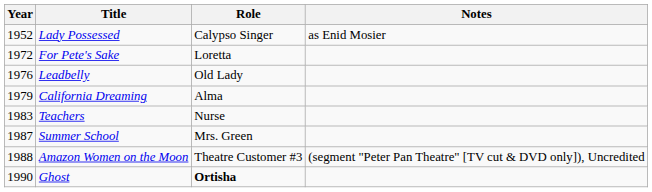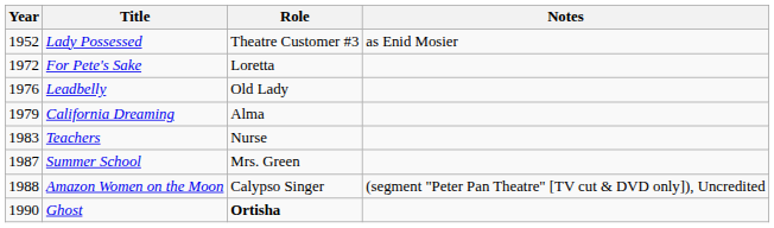Lady Possessed | Role: Calypso Singer -> Theatre Customer #3
Amazon Women on the Moon | Role: Theatre Customer #3 -> Calypso Singer
